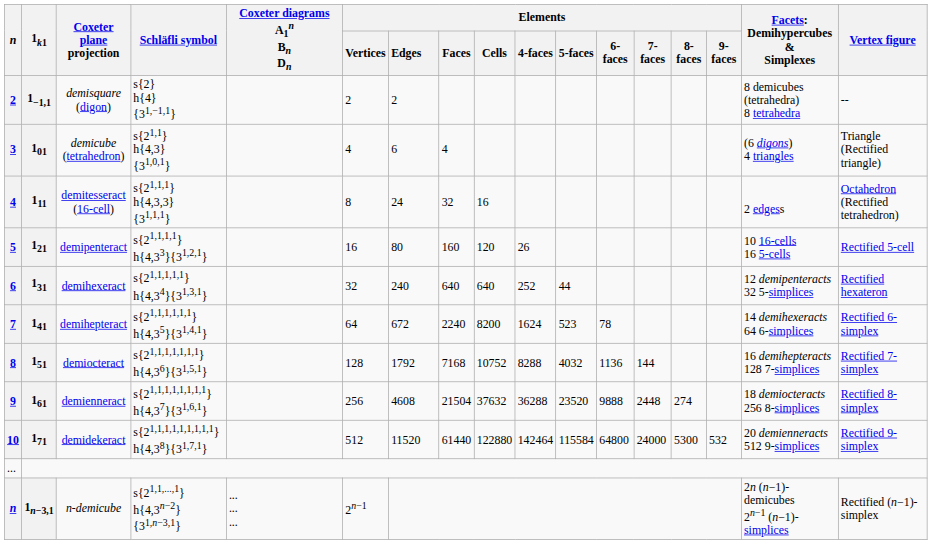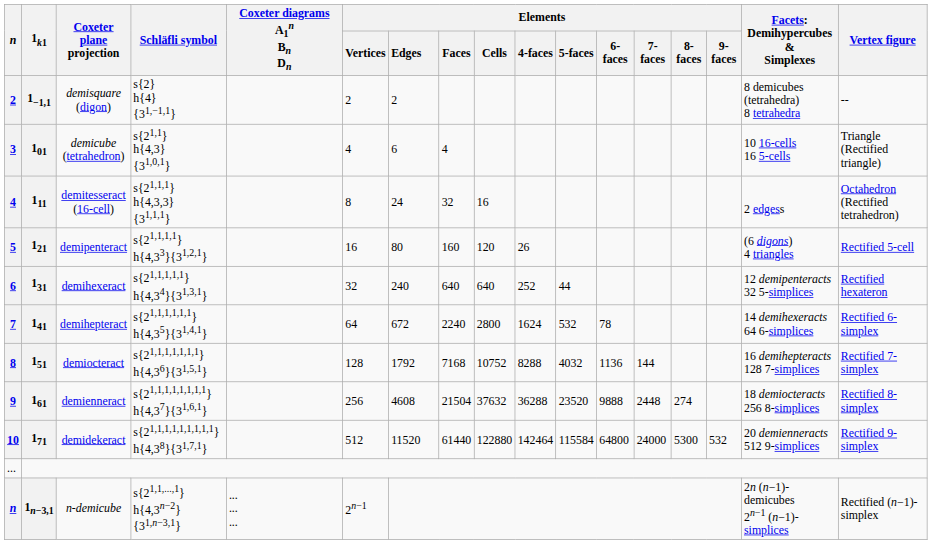demicube (tetrahedron) | column 16: (6 digons) 4 triangles -> 10 16-cells 16 5-cells
demipenteract | column 16: 10 16-cells 16 5-cells -> (6 digons) 4 triangles
demihepteract | Elements / Cells: 8200 -> 2800
demihepteract | Elements / 5-faces: 523 -> 532
